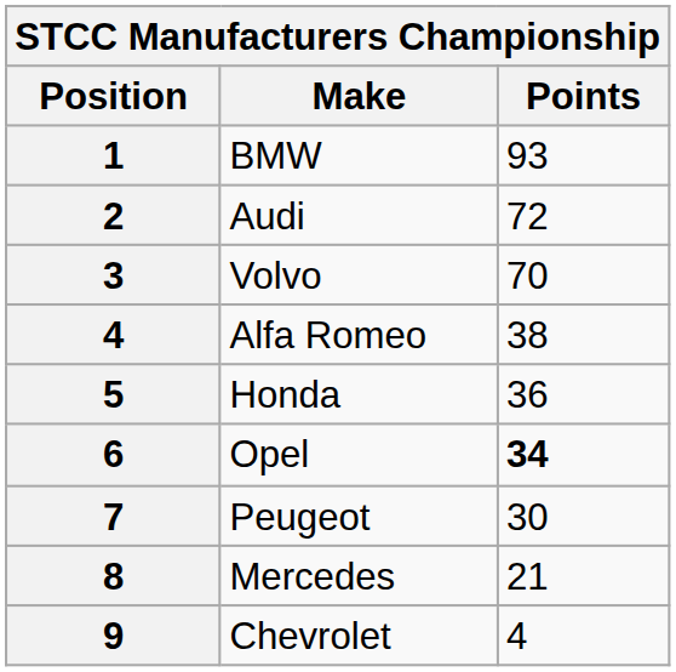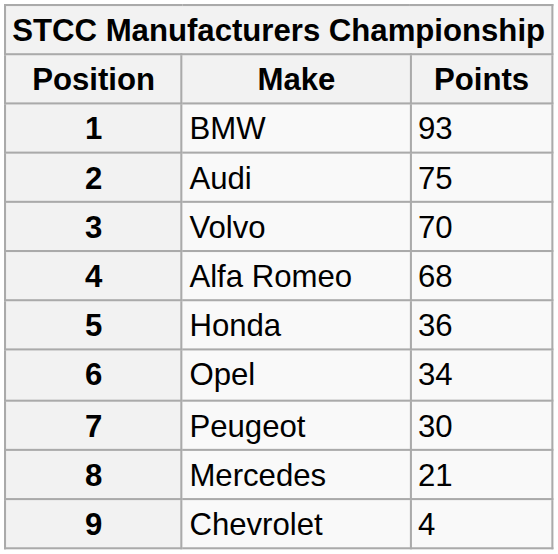Audi | Points: 72 -> 75
Alfa Romeo | Points: 38 -> 68
Opel | Points: bold -> normal
